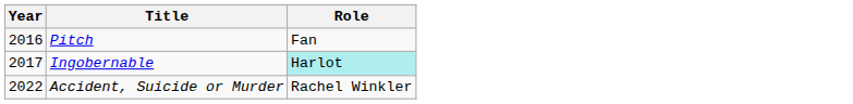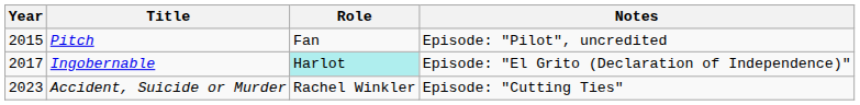+ column: Notes | Episode: "Pilot", uncredited | Episode: "El Grito (Declaration of Independence)" | Episode: "Cutting Ties"
Pitch | Year: 2016 -> 2015
Accident, Suicide or Murder | Year: 2022 -> 2023
